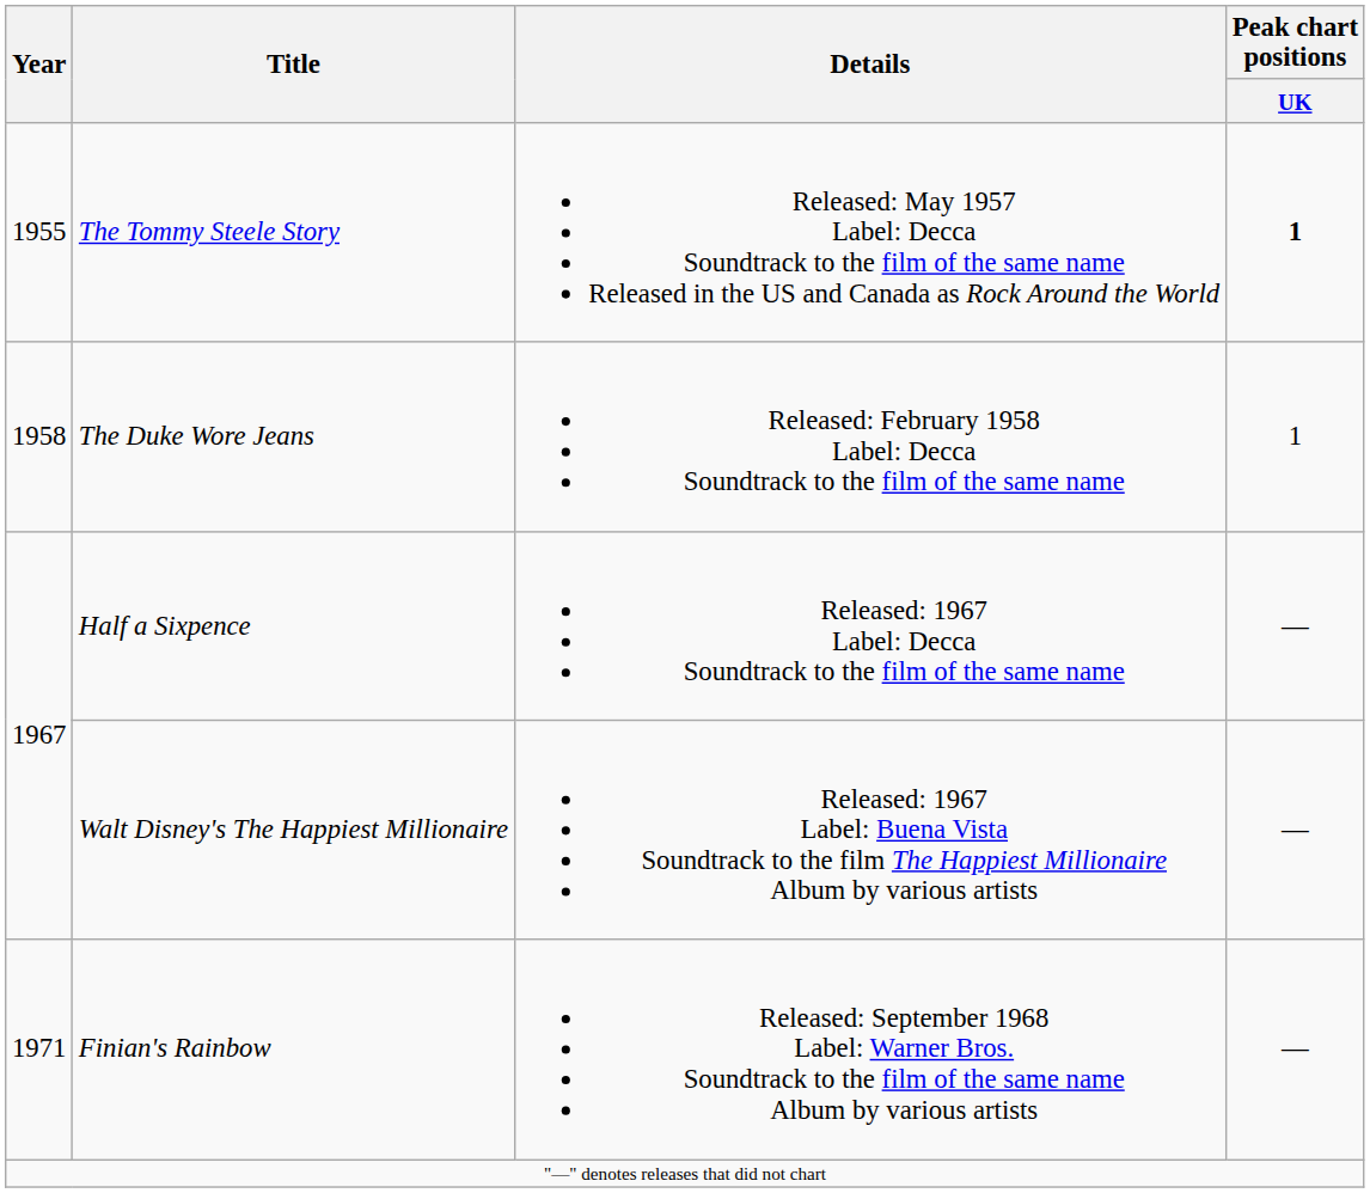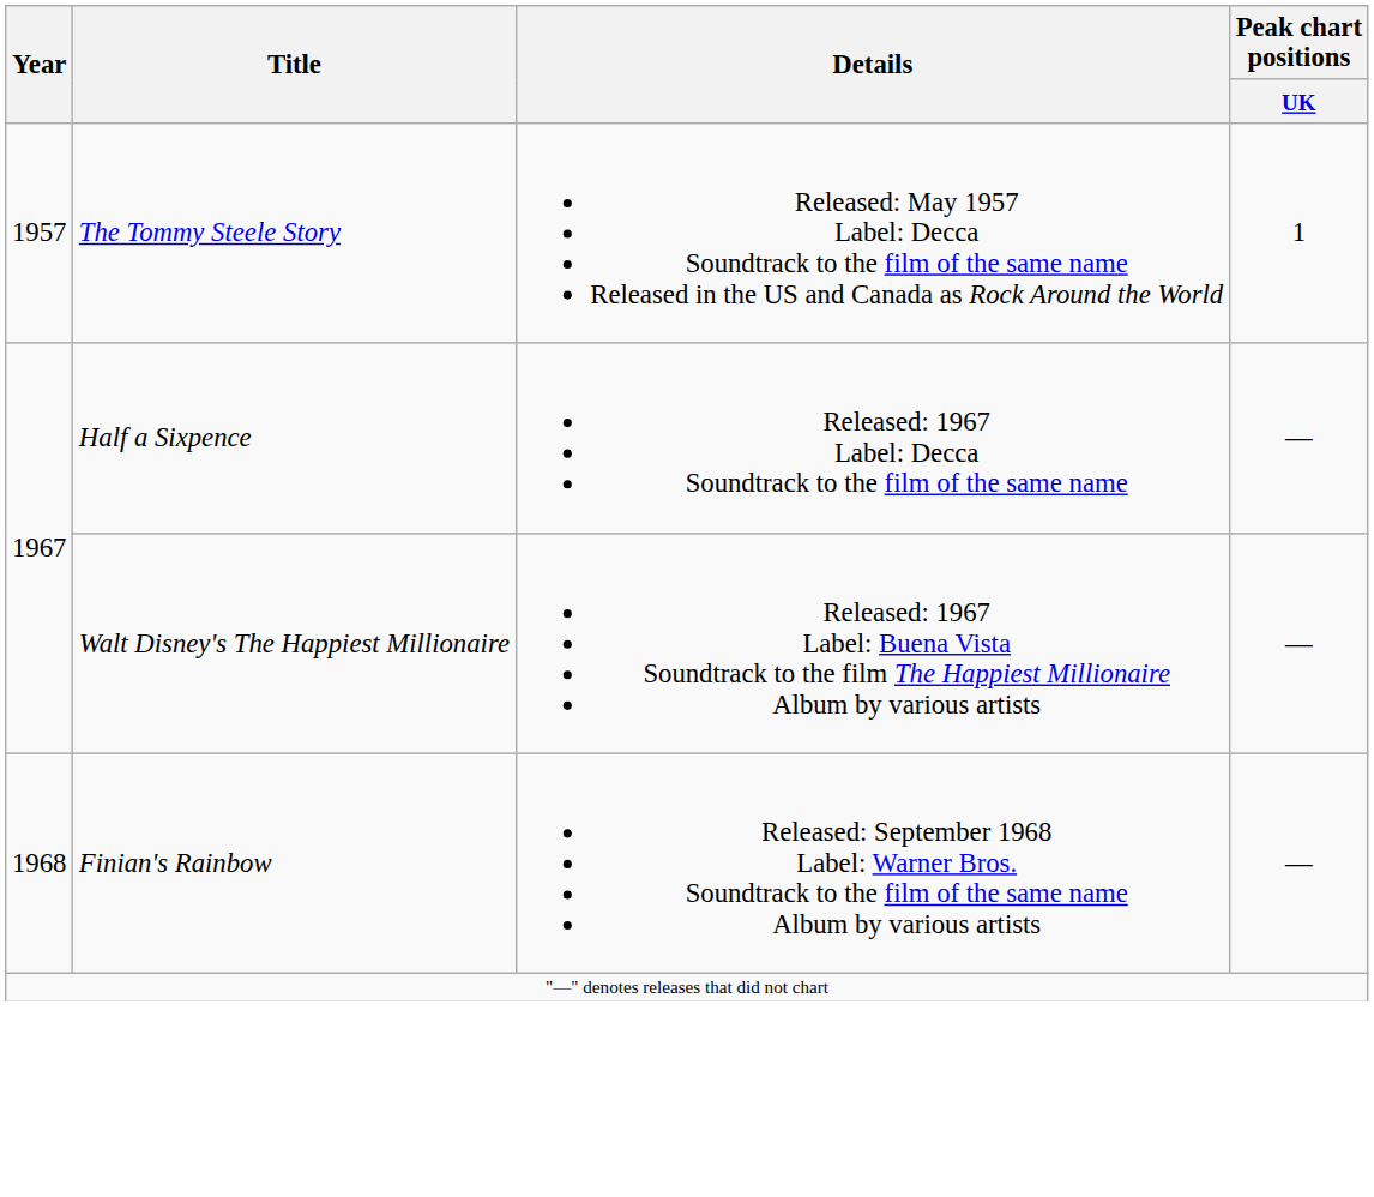The Tommy Steele Story | Year: 1955 -> 1957
The Tommy Steele Story | Peak chart positions / UK: bold -> normal
- row: 1958 | The Duke Wore Jeans | Released: February 1958 Label: Decca Soundtrack to the film of the same name | 1
Finian's Rainbow | Year: 1971 -> 1968
